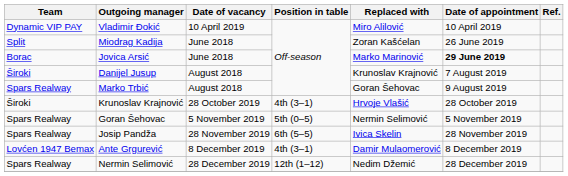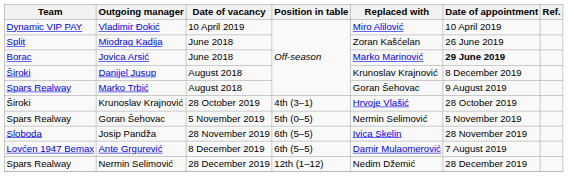Danijel Jusup | Date of appointment: 7 August 2019 -> 8 December 2019
Josip Pandža | Team: Spars Realway -> Sloboda
Ante Grgurević | Position in table: 4th (3–1) -> 6th (5–5)
Ante Grgurević | Date of appointment: 8 December 2019 -> 7 August 2019
